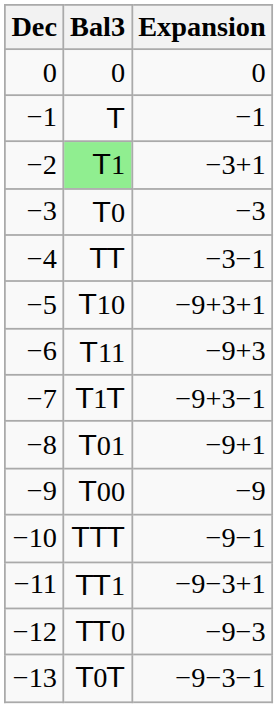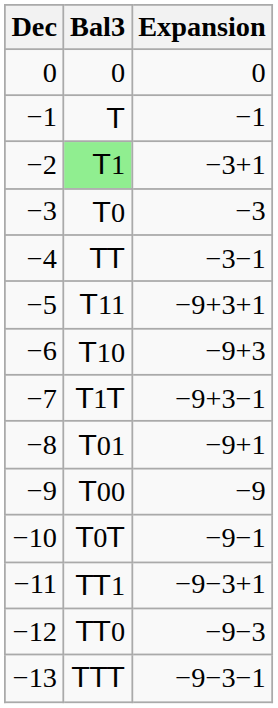−5 | Bal3: 𝖳10 -> 𝖳11
−6 | Bal3: 𝖳11 -> 𝖳10
−10 | Bal3: 𝖳𝖳𝖳 -> 𝖳0𝖳
−13 | Bal3: 𝖳0𝖳 -> 𝖳𝖳𝖳
